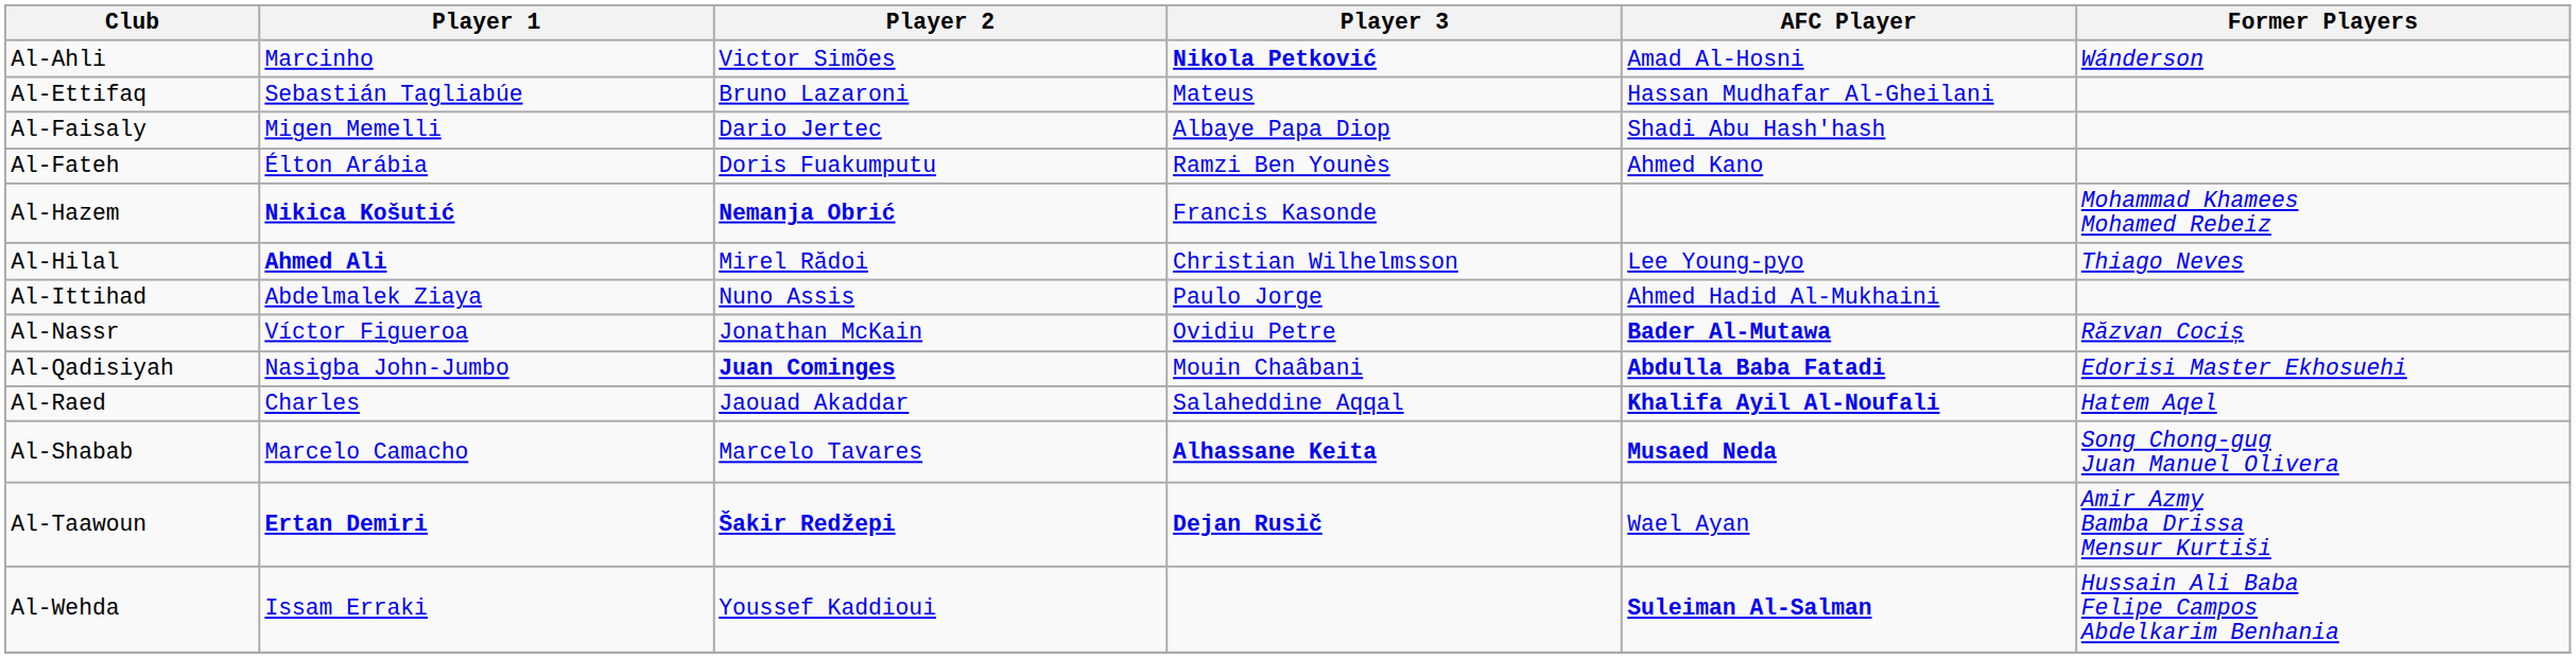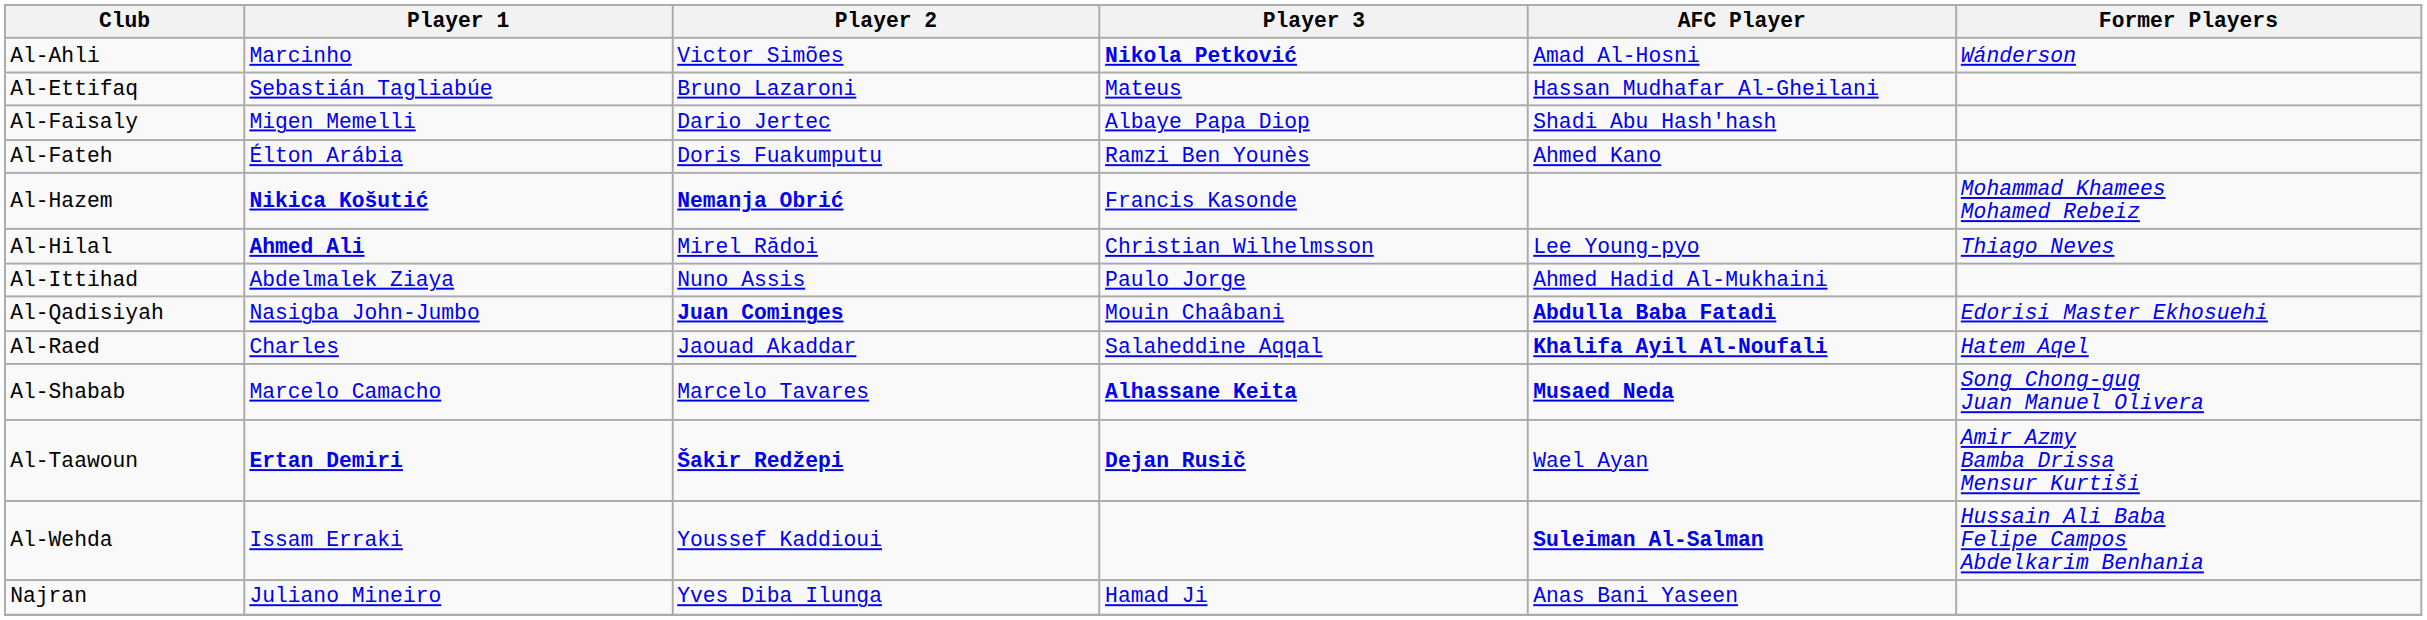- row: Al-Nassr | Víctor Figueroa | Jonathan McKain | Ovidiu Petre | Bader Al-Mutawa | Răzvan Cociș
+ row: Najran | Juliano Mineiro | Yves Diba Ilunga | Hamad Ji | Anas Bani Yaseen
